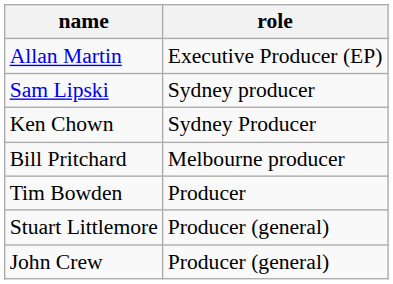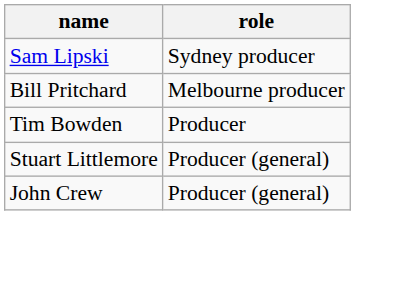- row: Allan Martin | Executive Producer (EP)
- row: Ken Chown | Sydney Producer
